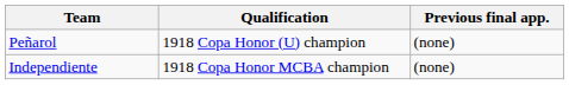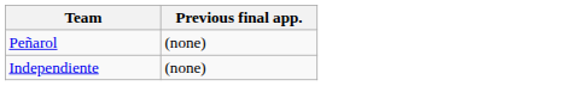- column: Qualification | 1918 Copa Honor (U) champion | 1918 Copa Honor MCBA champion
